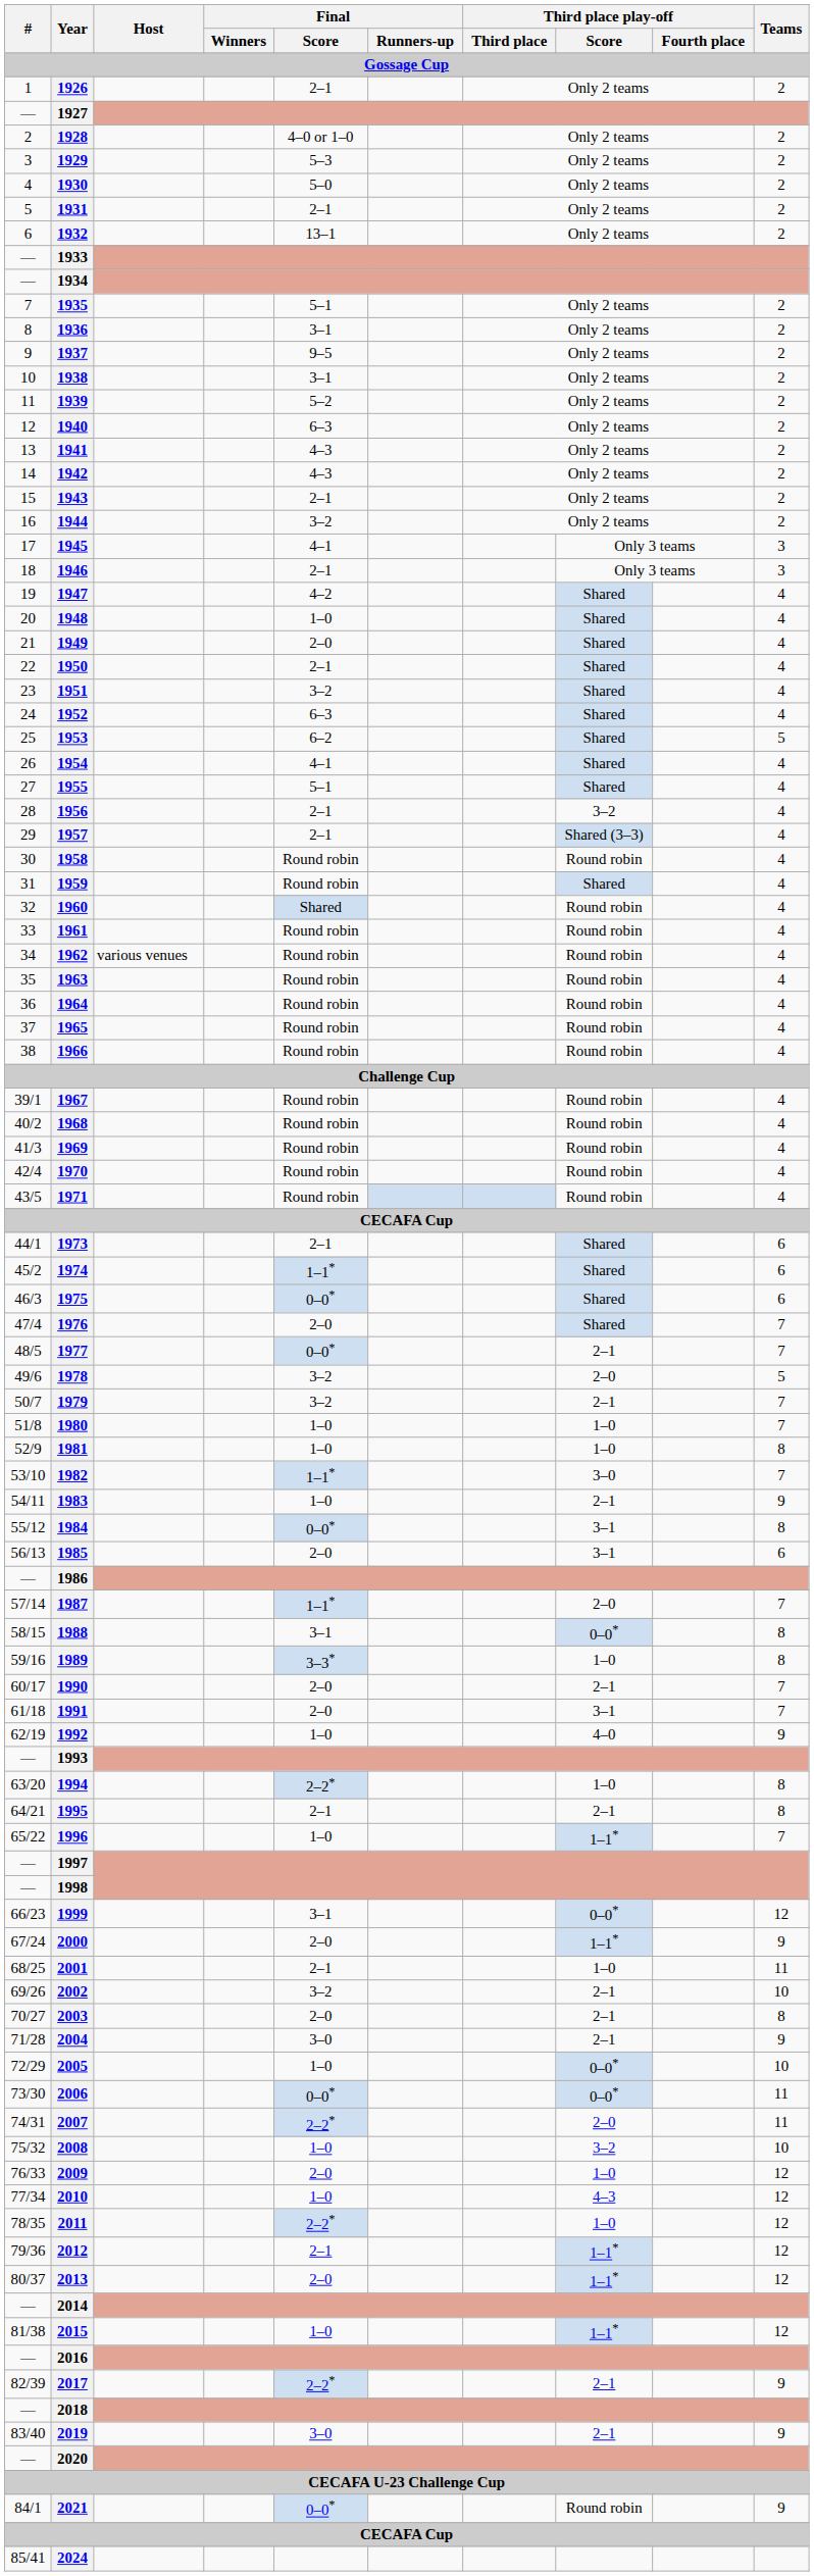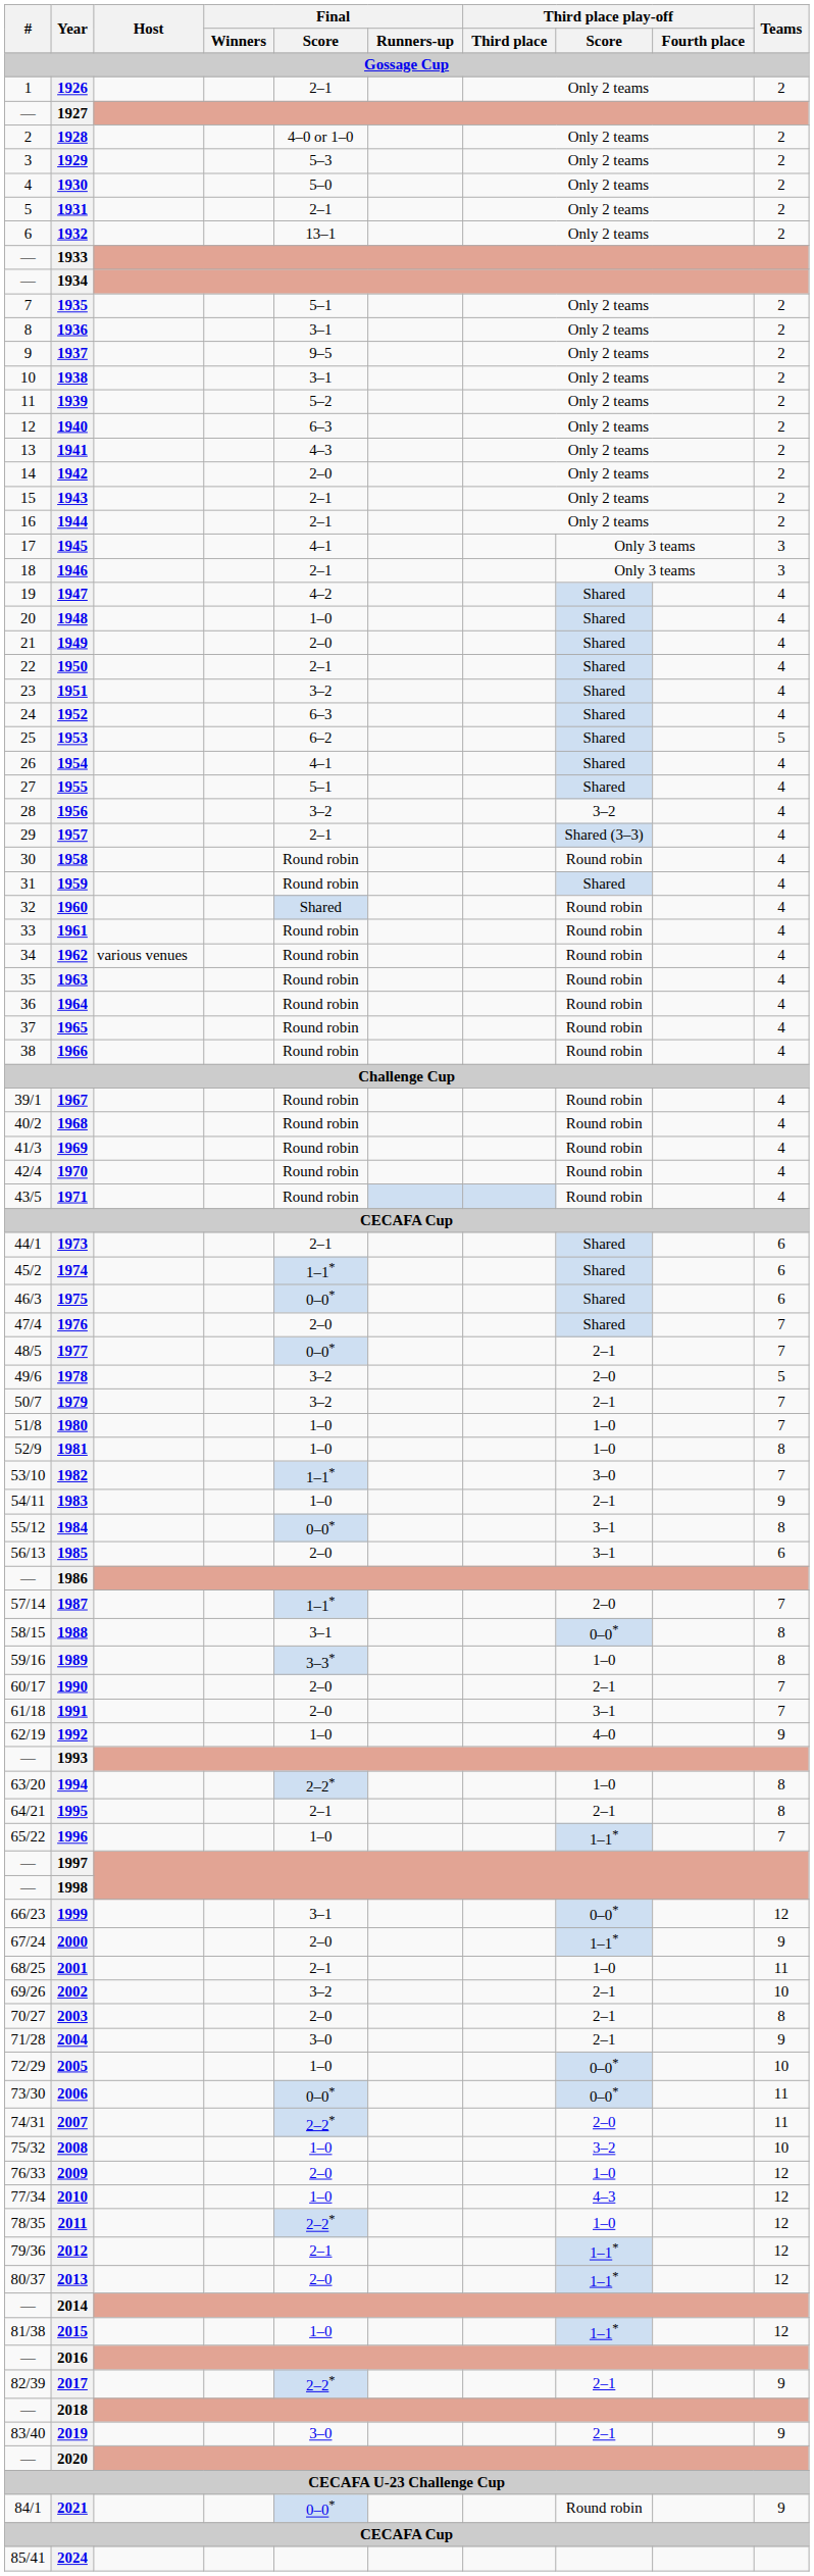1942 | Final / Score: 4–3 -> 2–0
1944 | Final / Score: 3–2 -> 2–1
1956 | Final / Score: 2–1 -> 3–2
